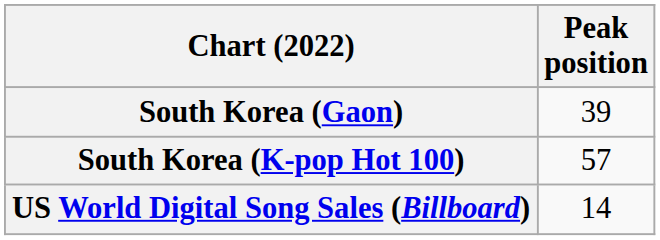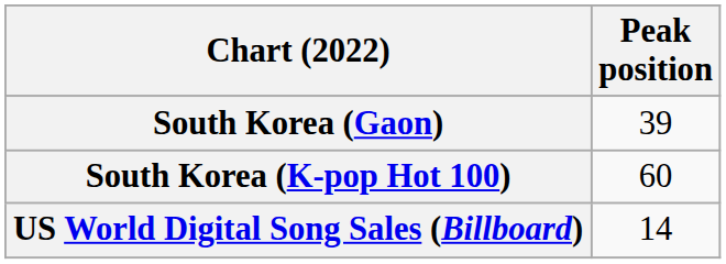South Korea (K-pop Hot 100) | Peak position: 57 -> 60
